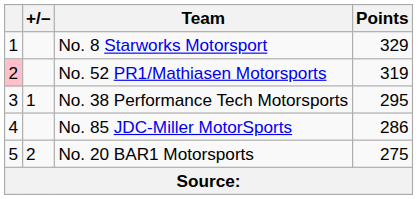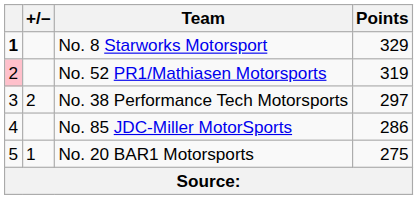No. 8 Starworks Motorsport | column 1: normal -> bold
No. 38 Performance Tech Motorsports | +/–: 1 -> 2
No. 38 Performance Tech Motorsports | Points: 295 -> 297
No. 20 BAR1 Motorsports | +/–: 2 -> 1
